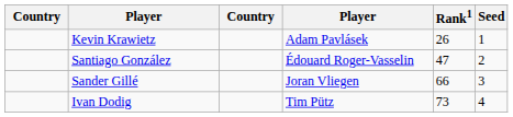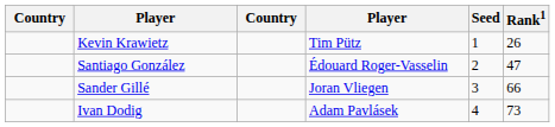columns swapped: Rank1 <-> Seed
Kevin Krawietz | column 4: Adam Pavlásek -> Tim Pütz
Ivan Dodig | column 4: Tim Pütz -> Adam Pavlásek
